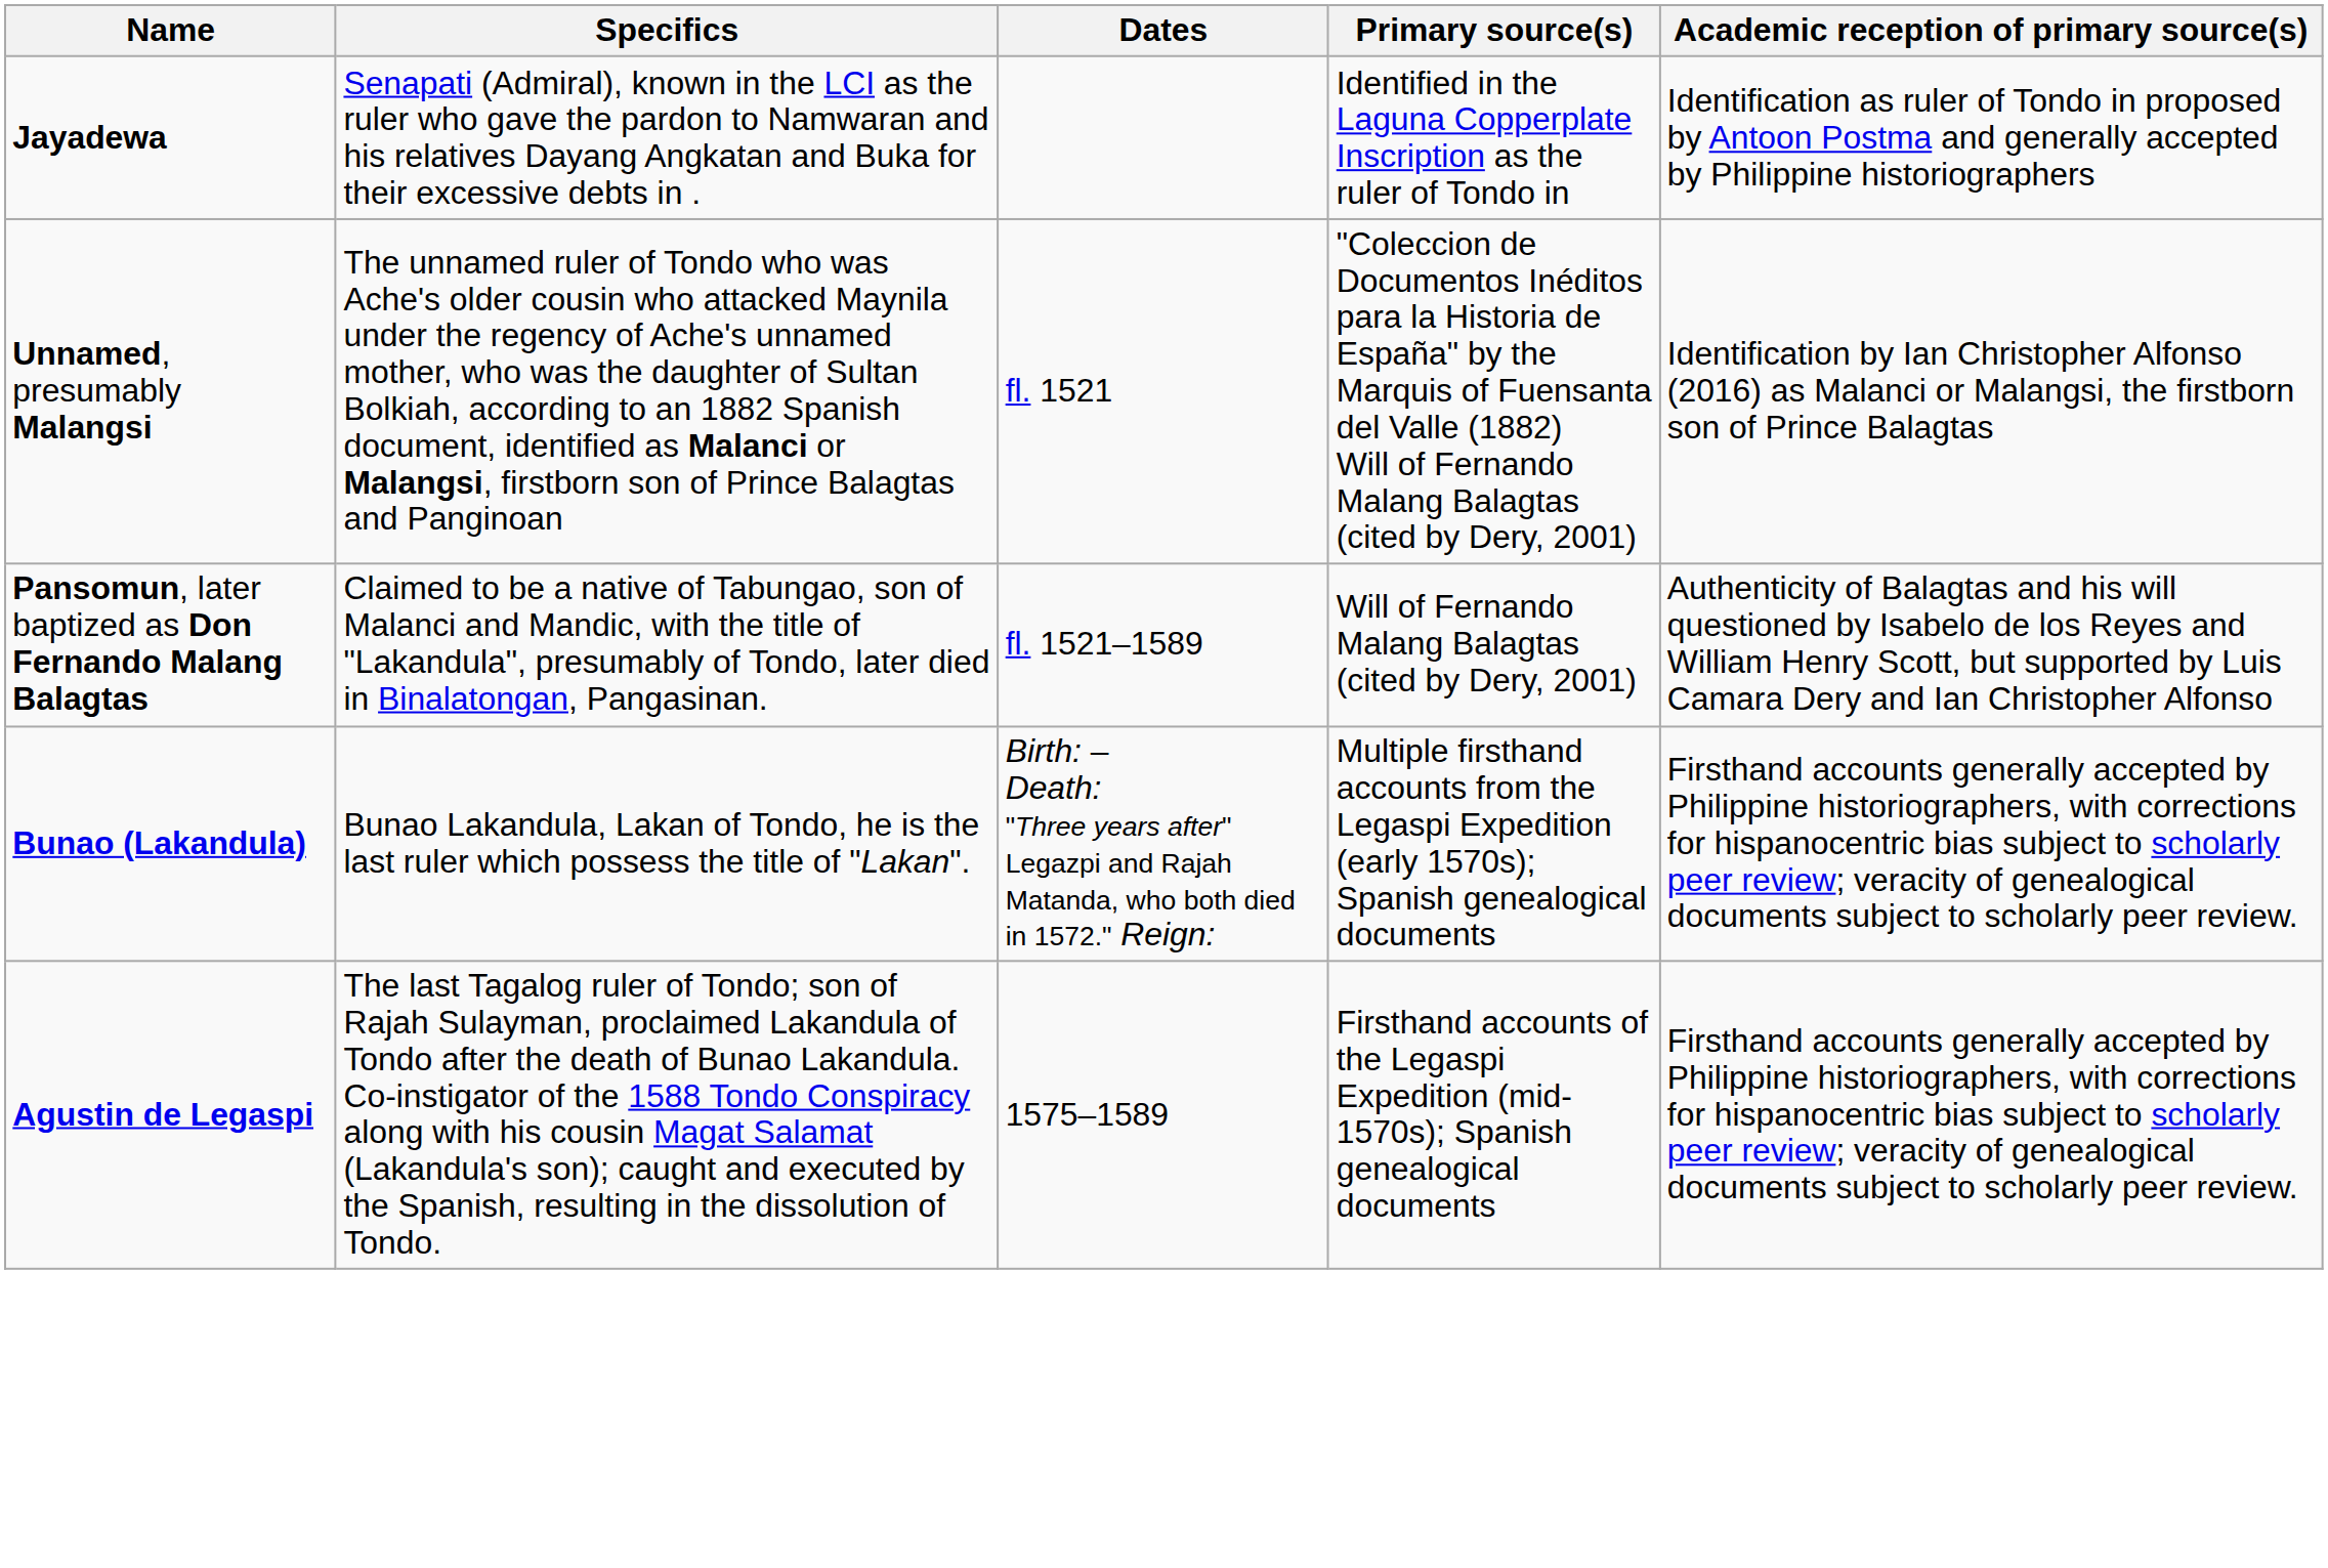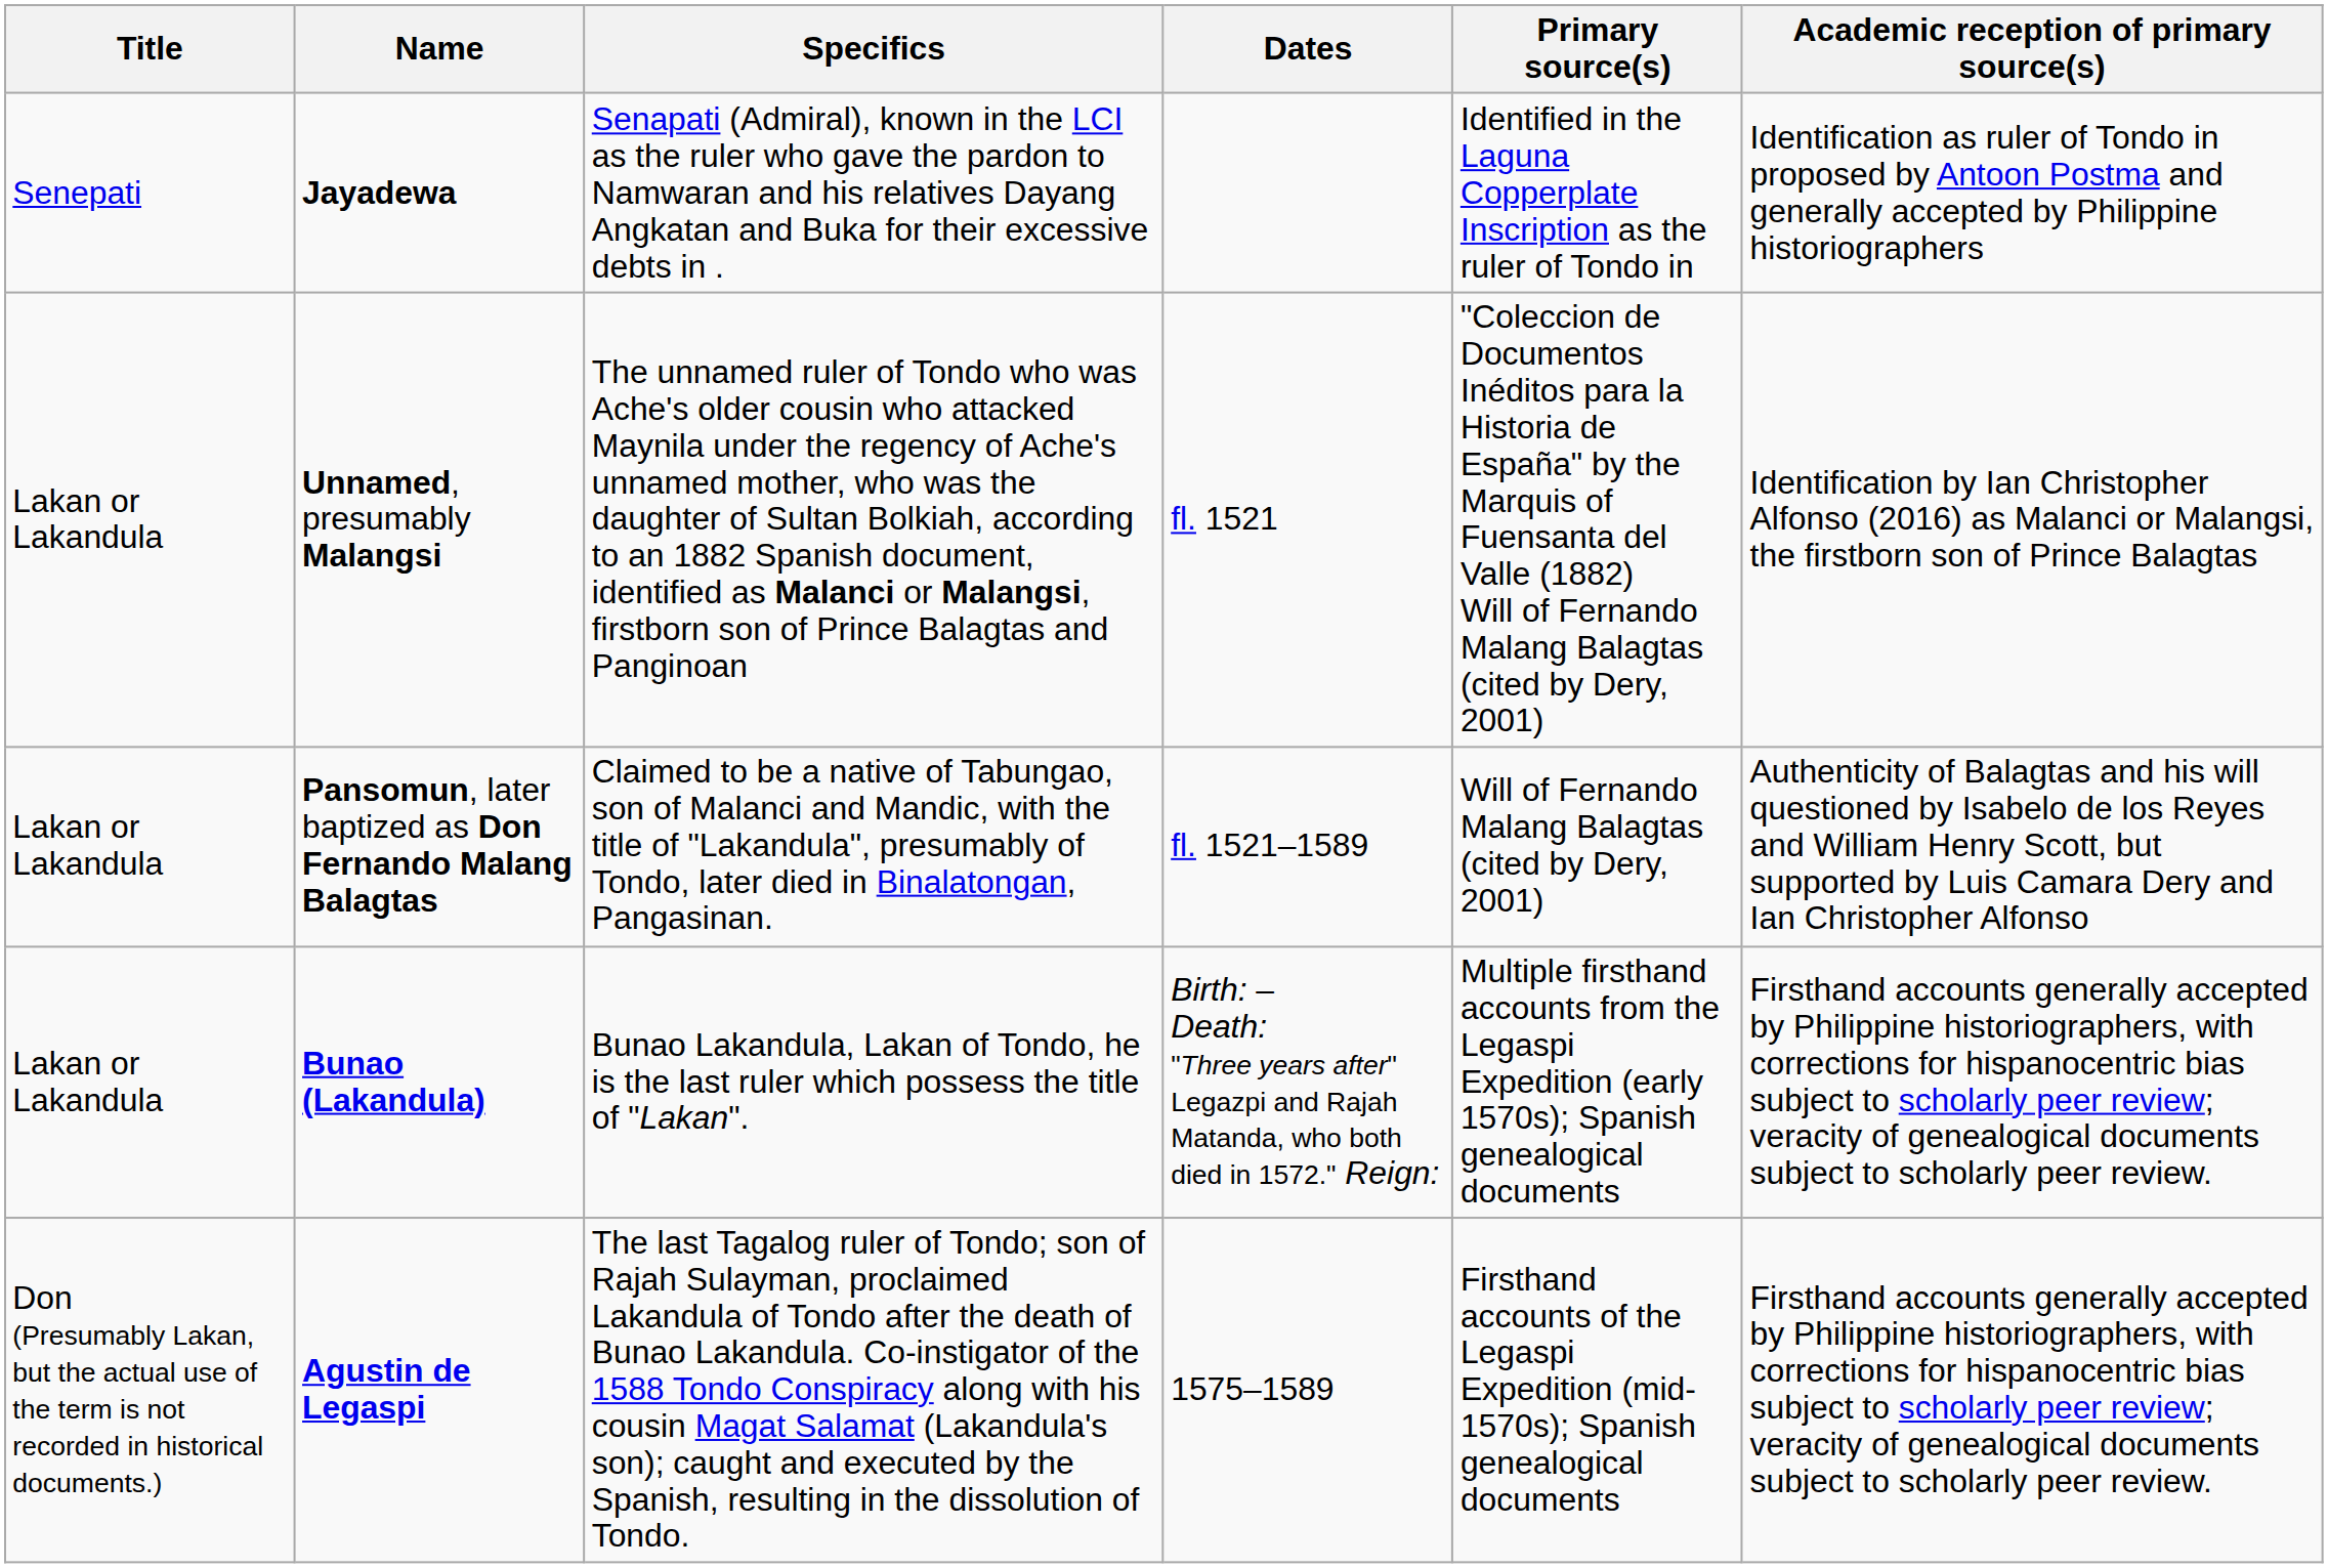+ column: Title | Senepati | Lakan or Lakandula | Lakan or Lakandula | Lakan or Lakandula | Don (Presumably Lakan, but the actual use of the term is not recorded in historical documents.)
